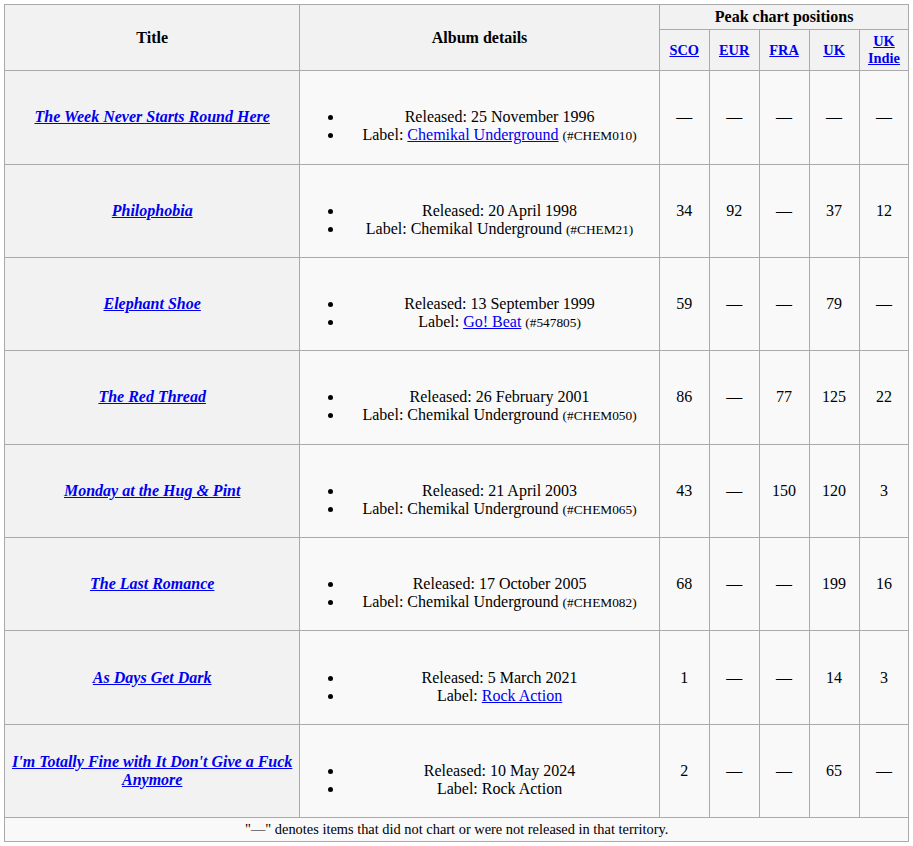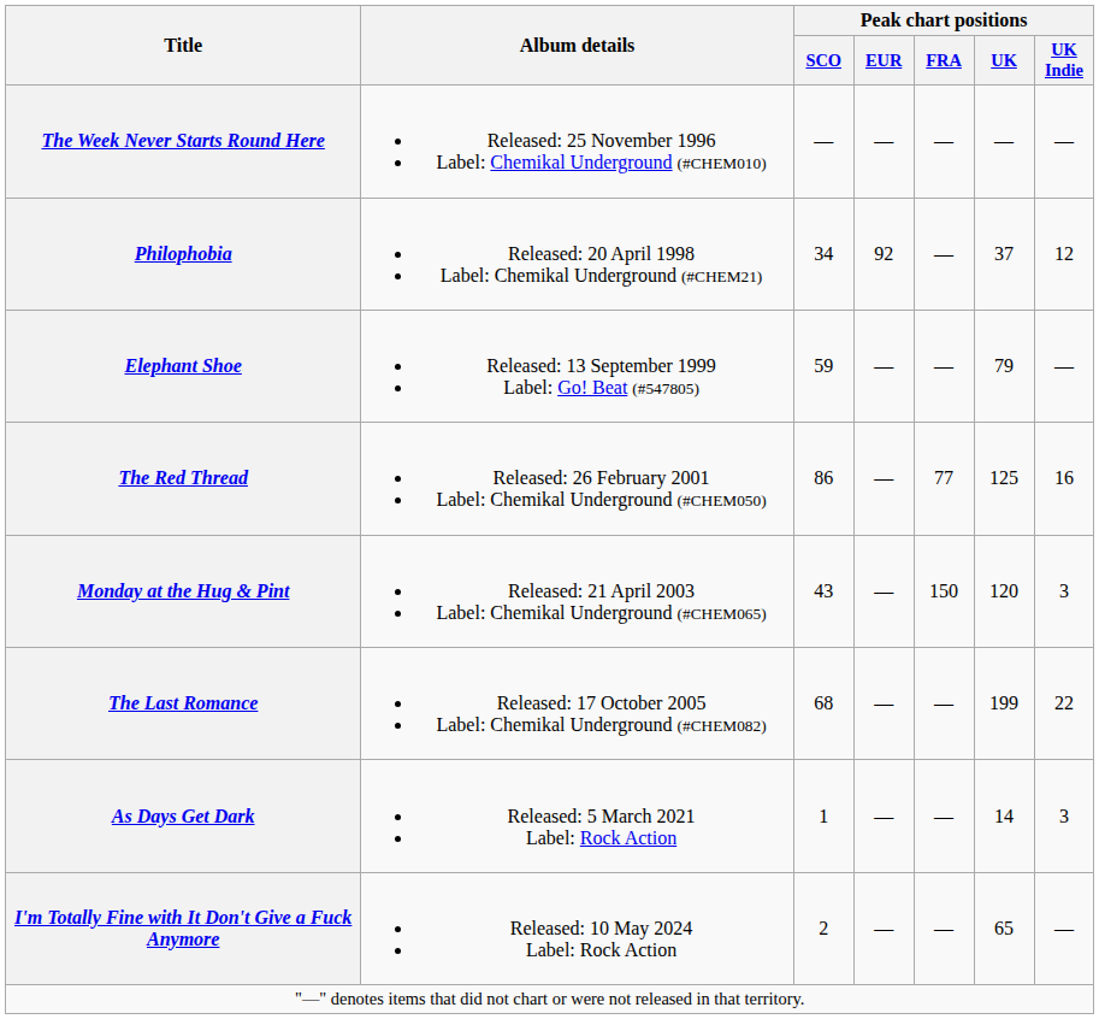The Red Thread | Peak chart positions / UK Indie: 22 -> 16
The Last Romance | Peak chart positions / UK Indie: 16 -> 22
